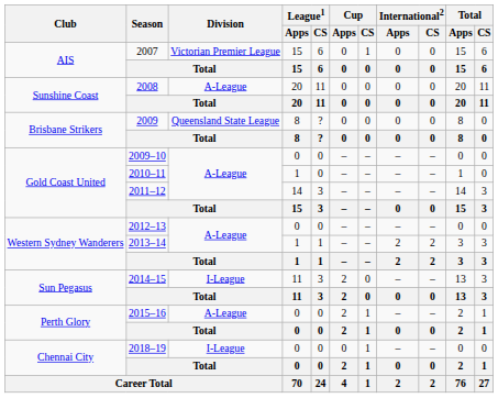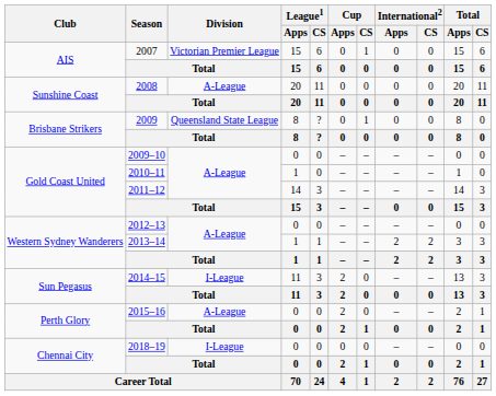2009 | Cup / CS: 0 -> 1
2015–16 | Cup / CS: 1 -> 0
2018–19 | Cup / CS: 1 -> 0
